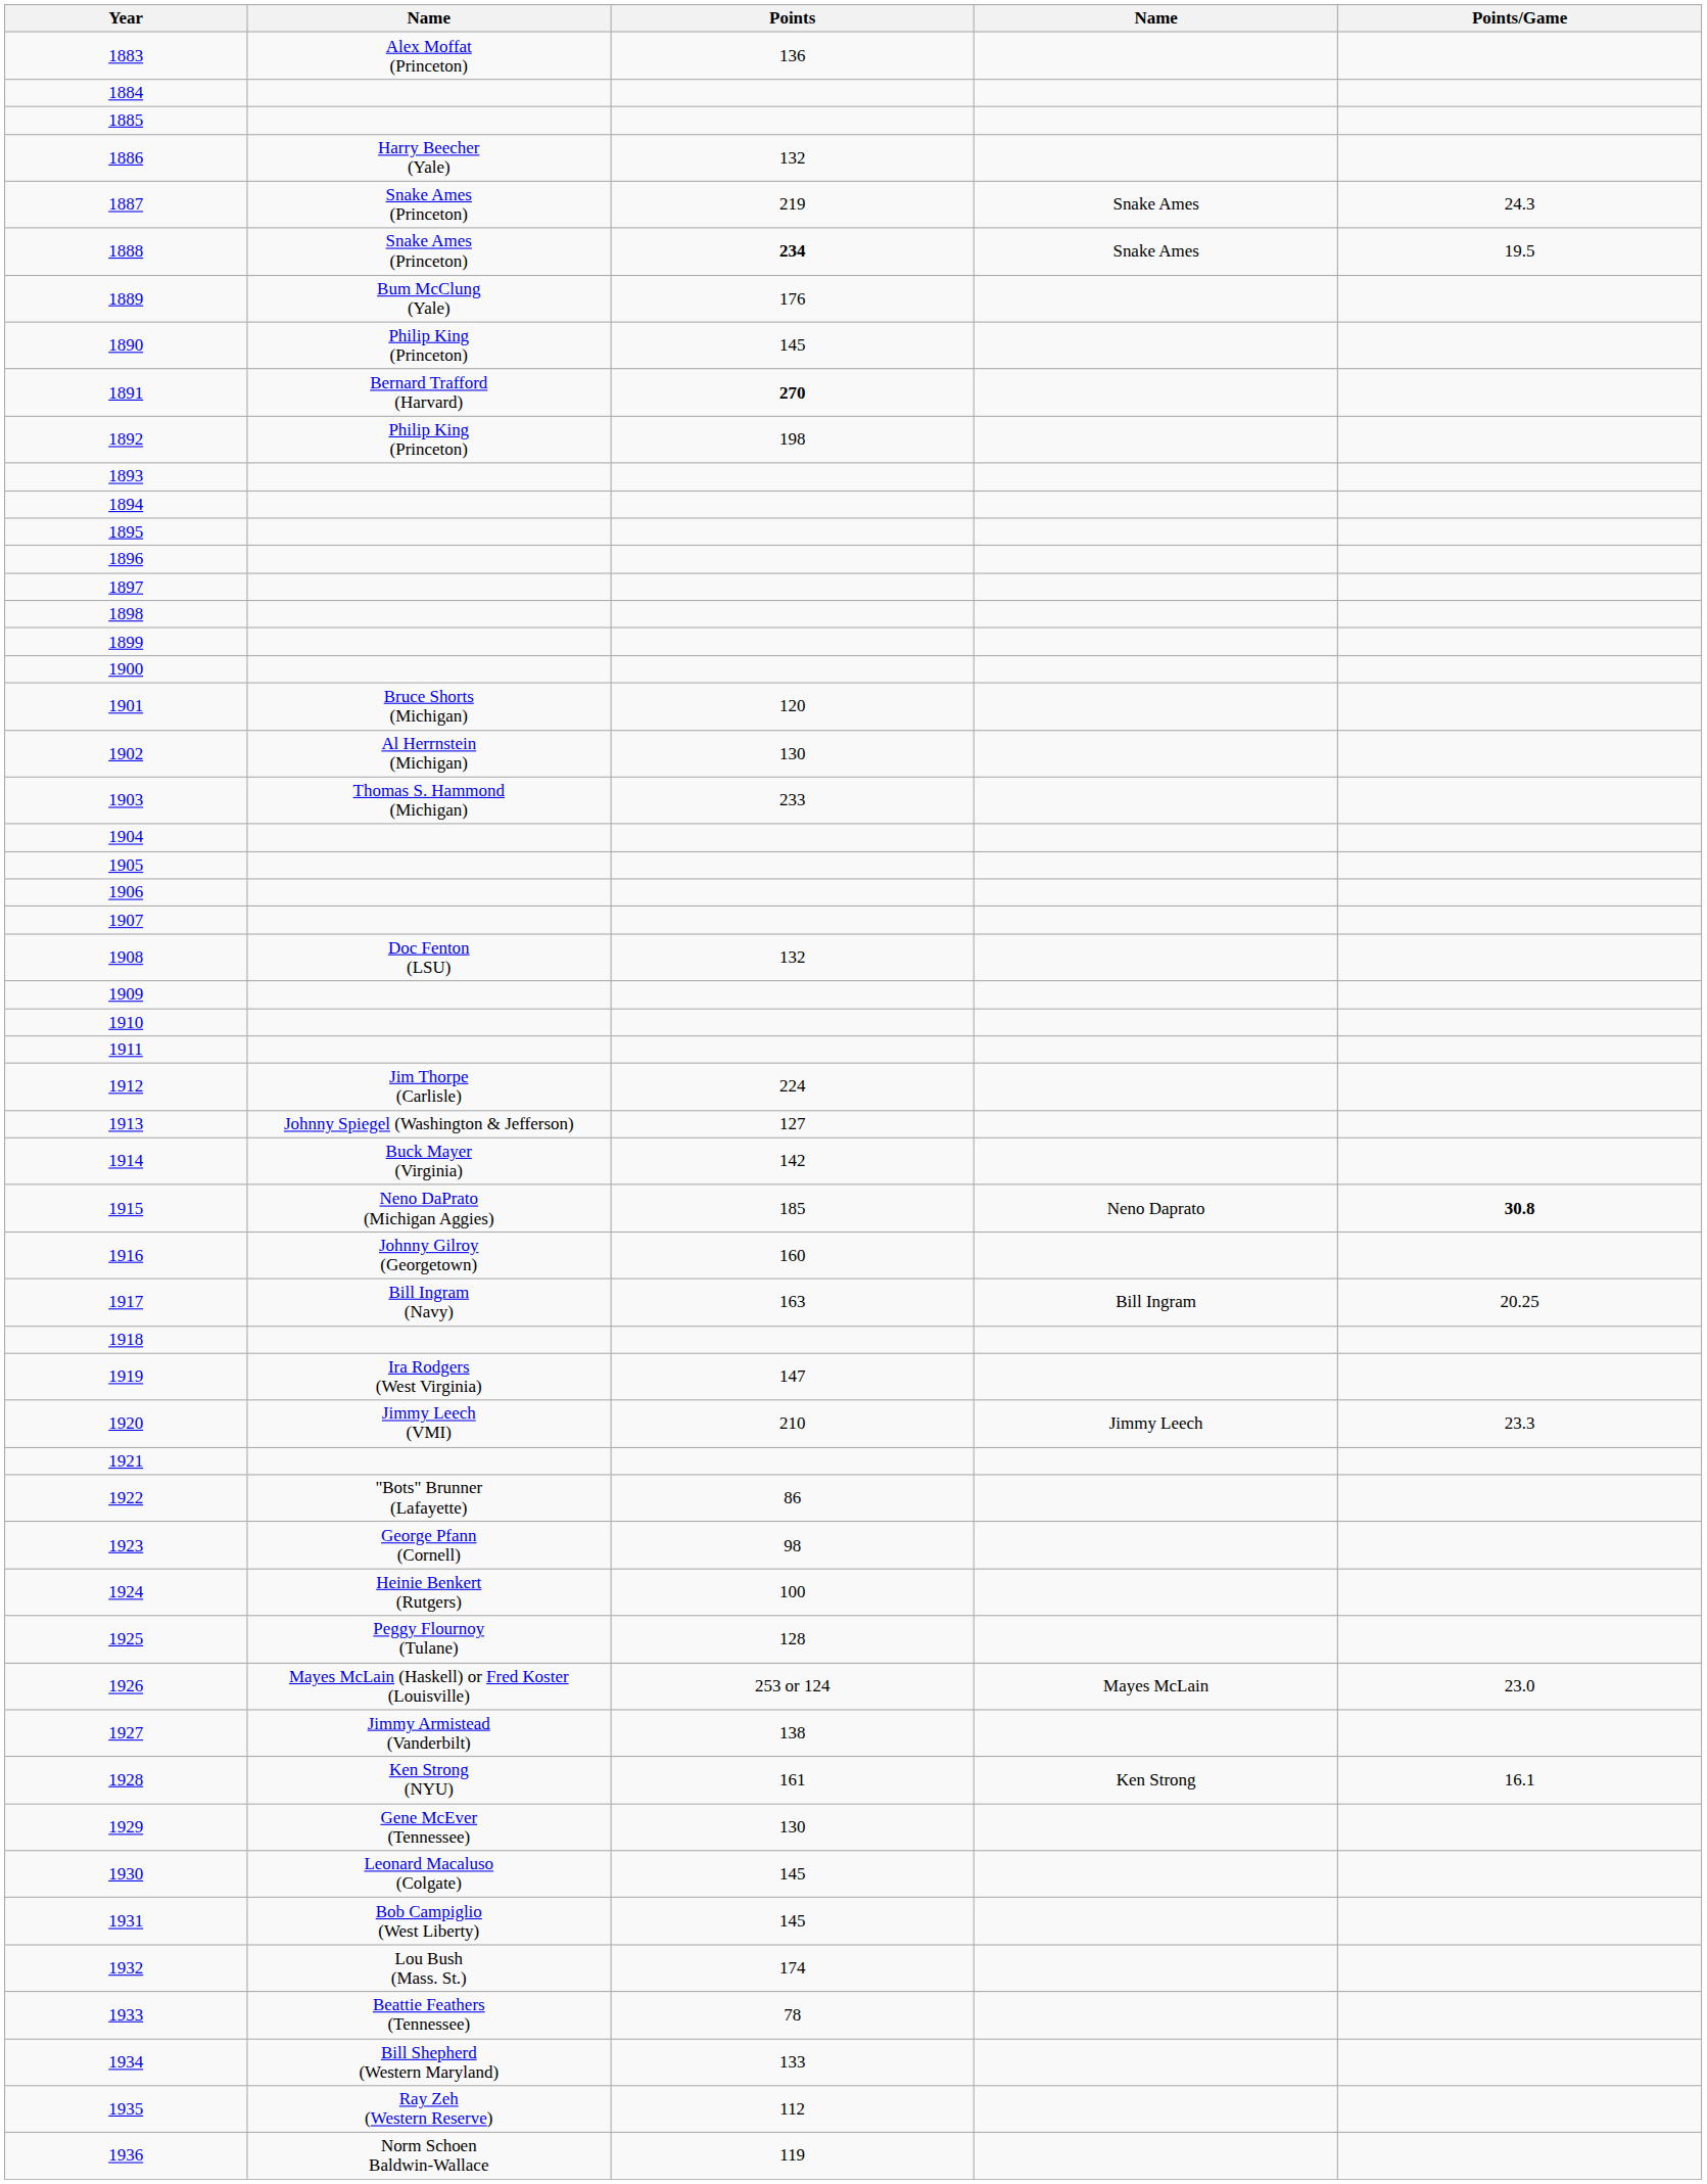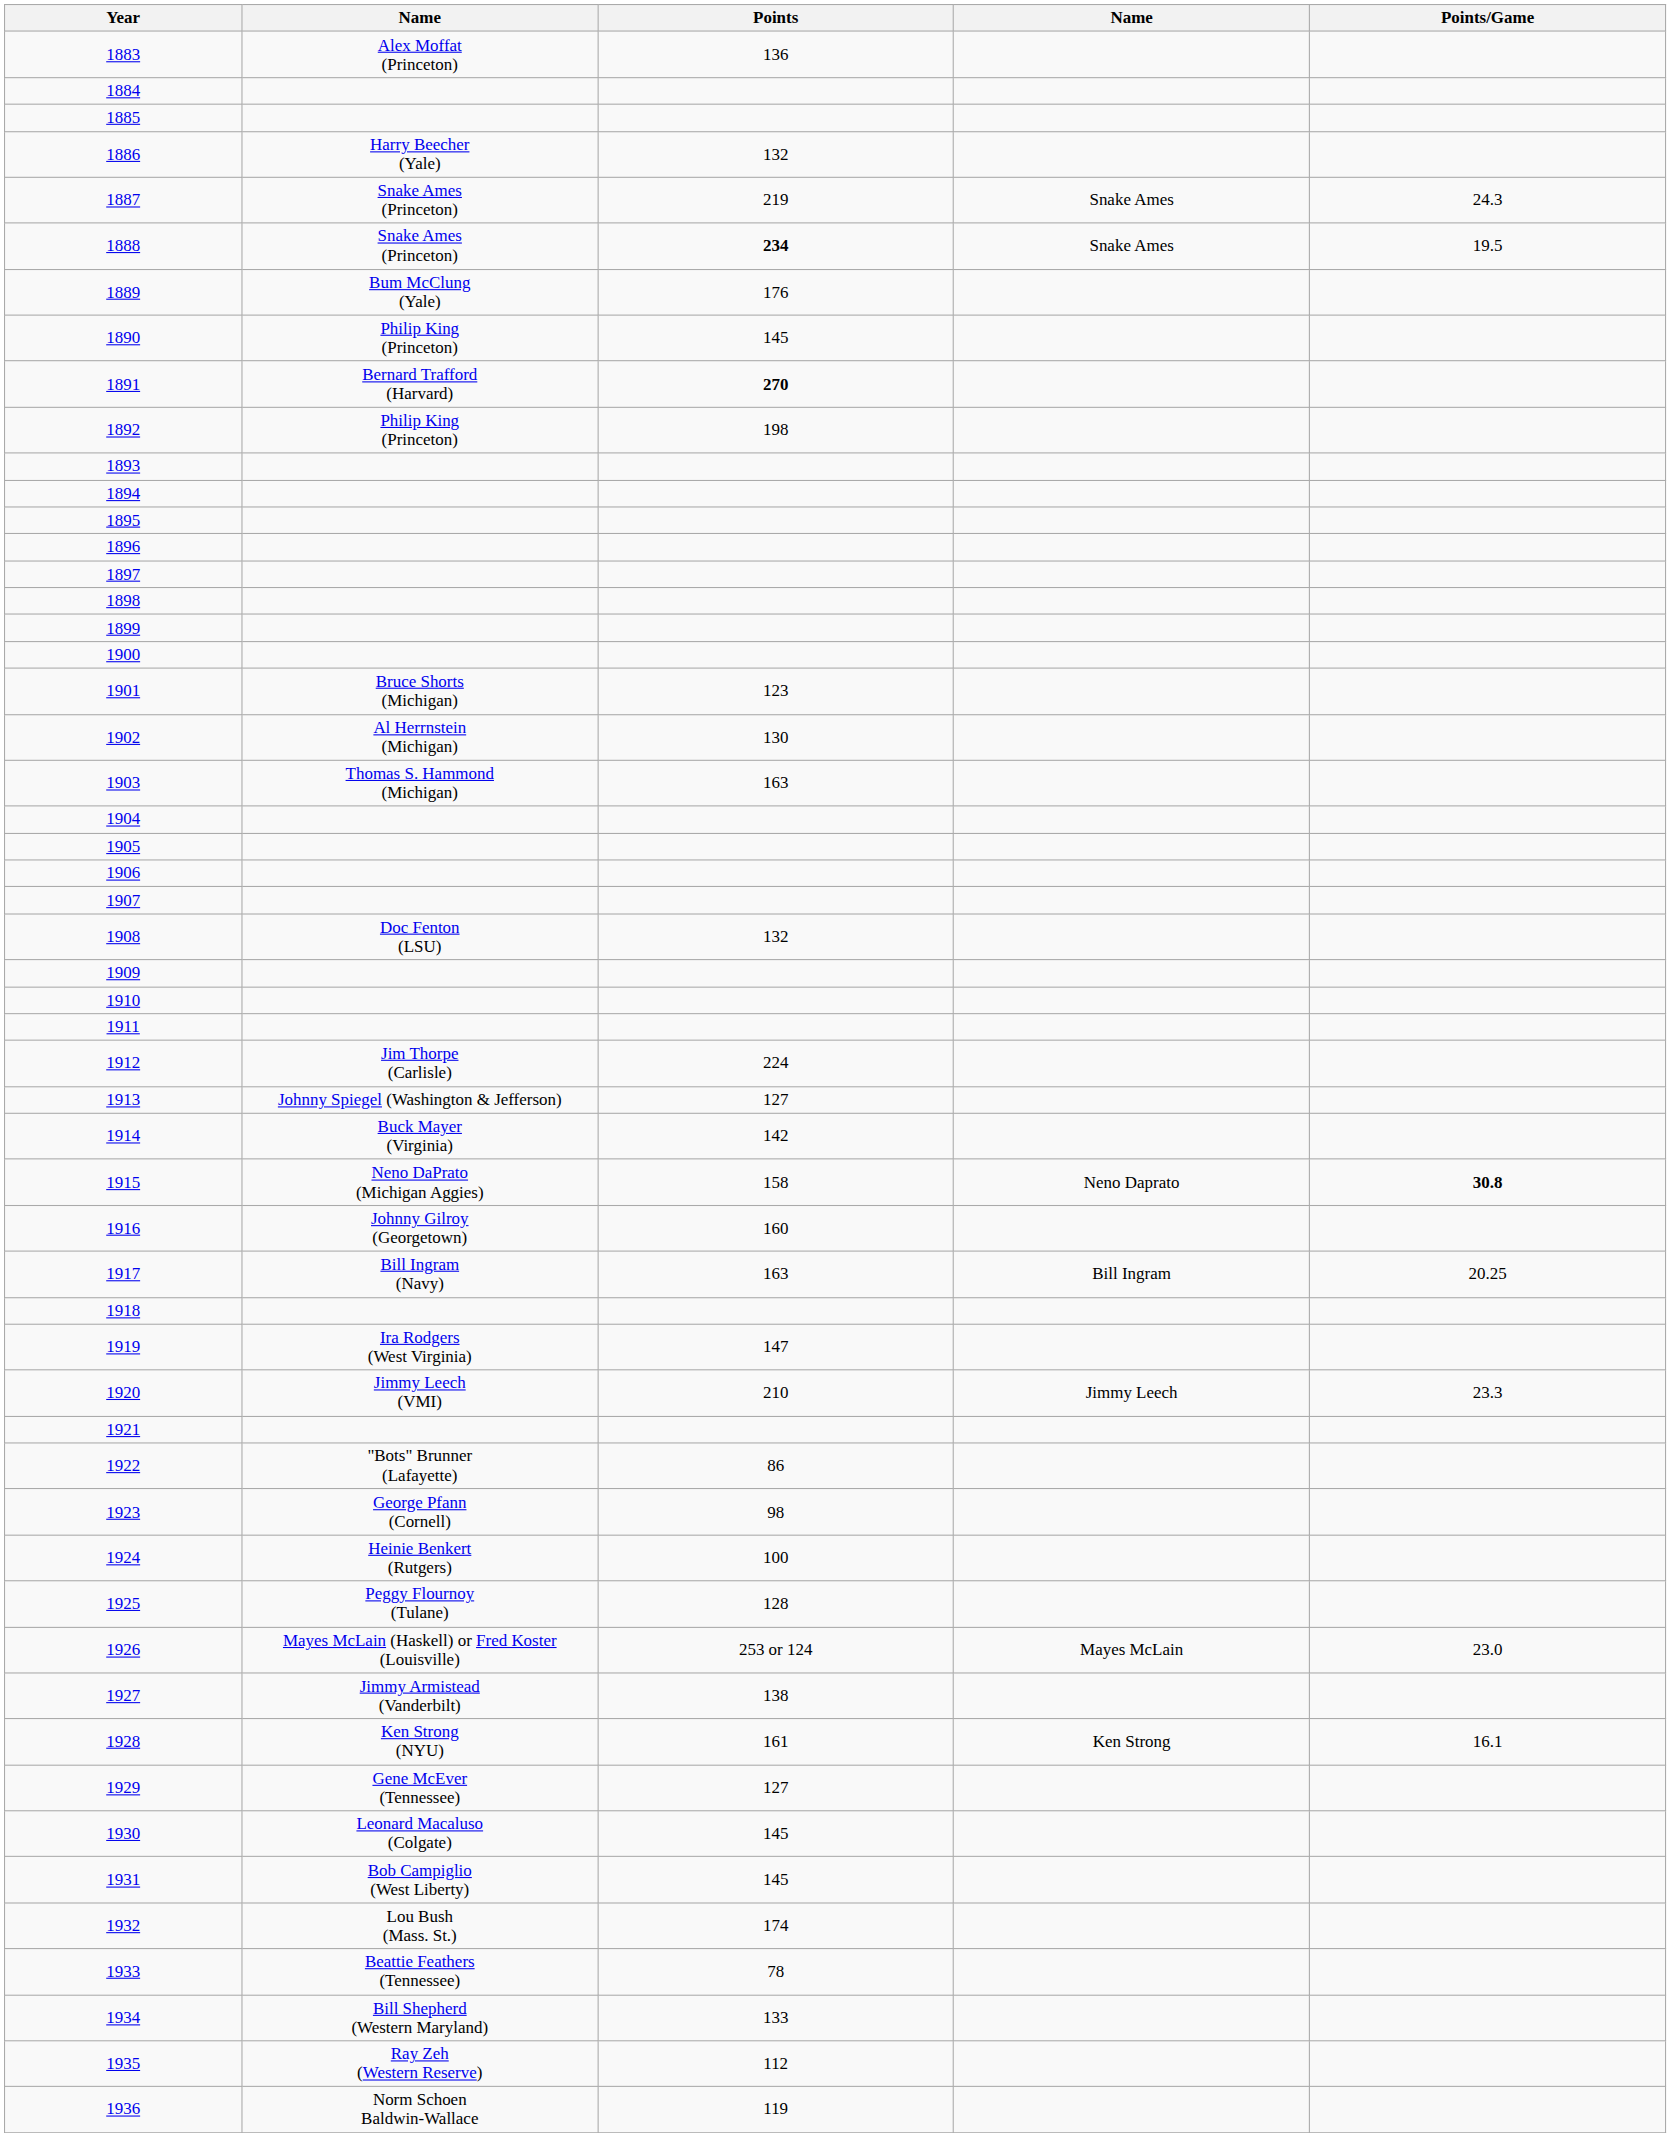1901 | Points: 120 -> 123
1903 | Points: 233 -> 163
1915 | Points: 185 -> 158
1929 | Points: 130 -> 127
